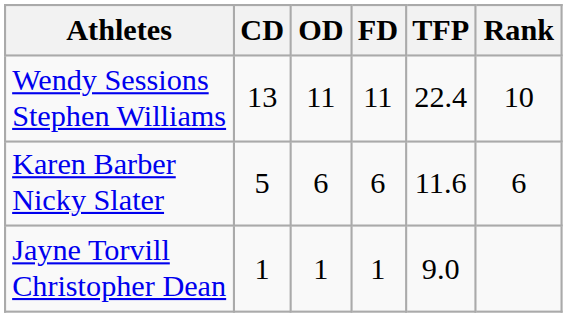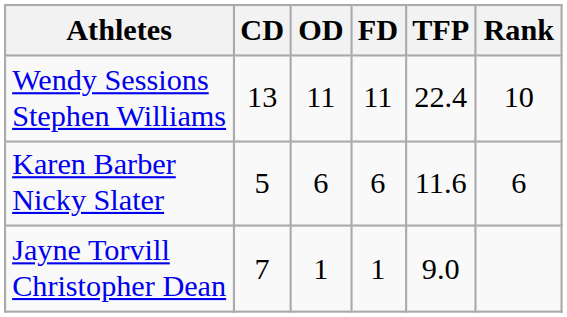Jayne Torvill Christopher Dean | CD: 1 -> 7
